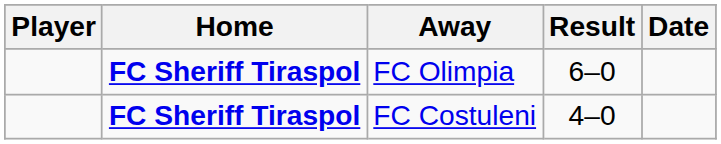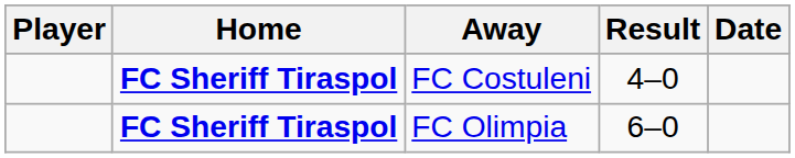rows swapped: FC Costuleni <-> FC Olimpia
